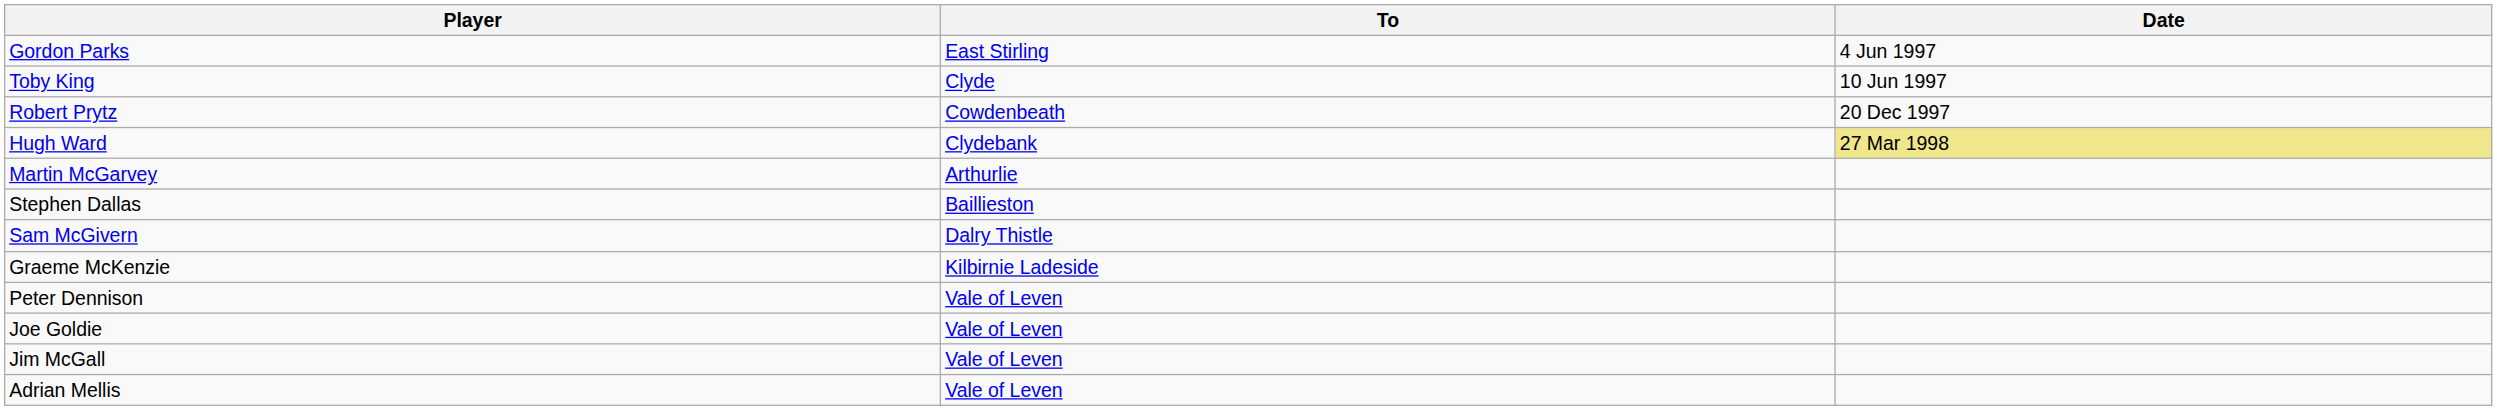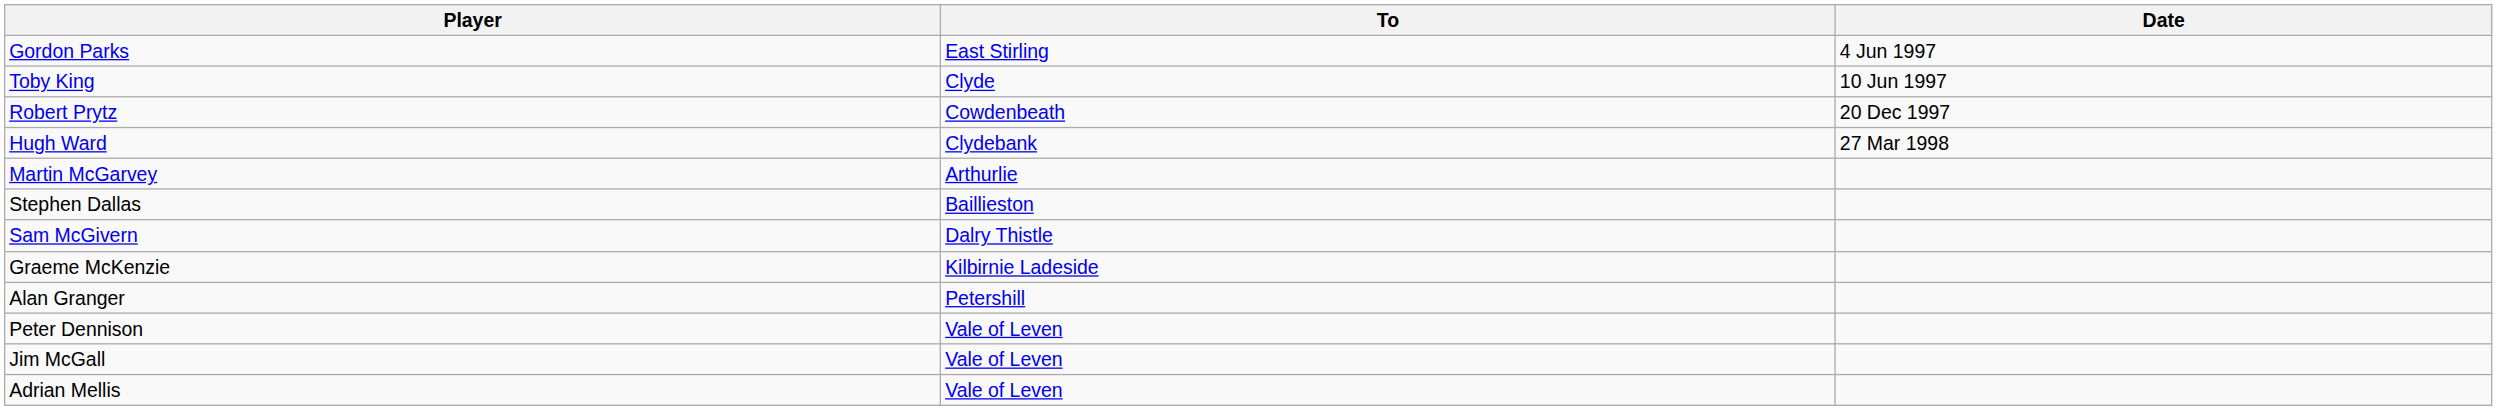Hugh Ward | Date: khaki background -> no background
+ row: Alan Granger | Petershill
- row: Joe Goldie | Vale of Leven
